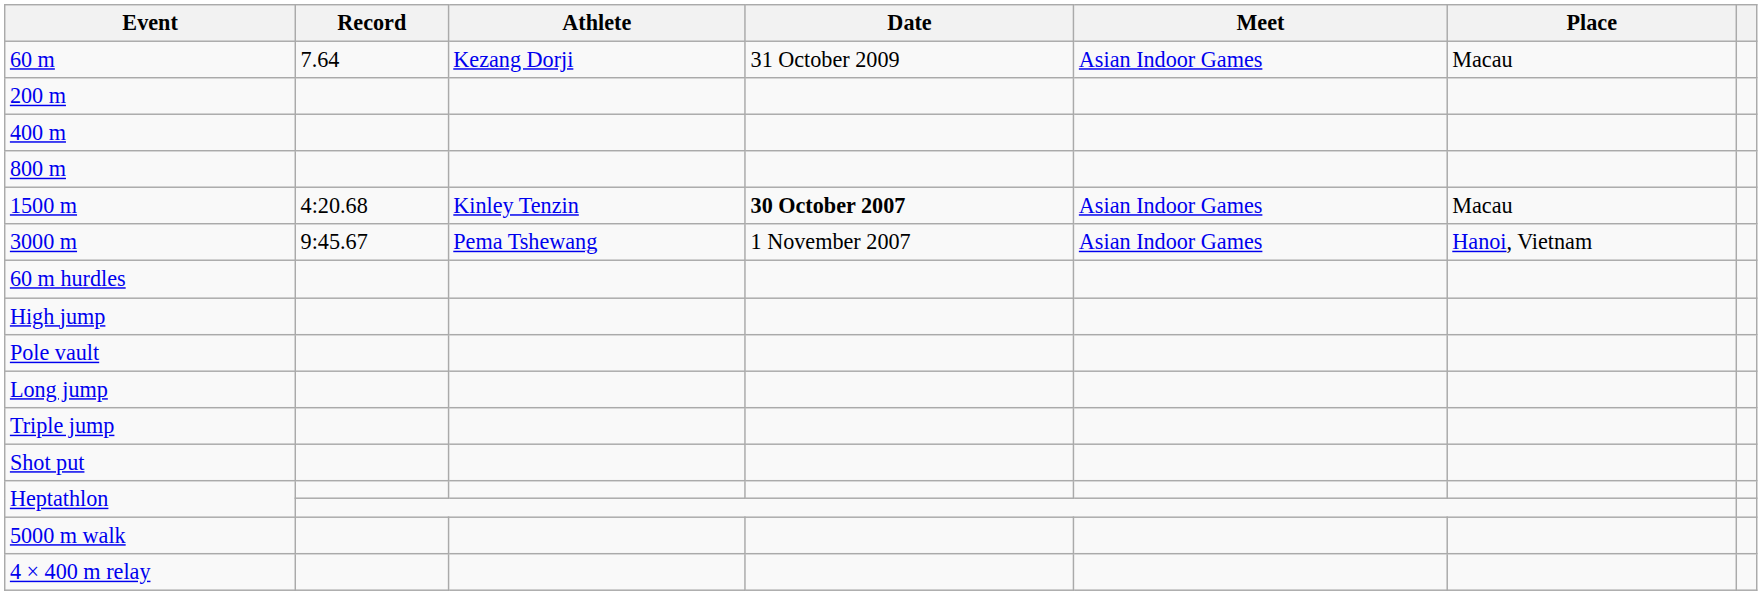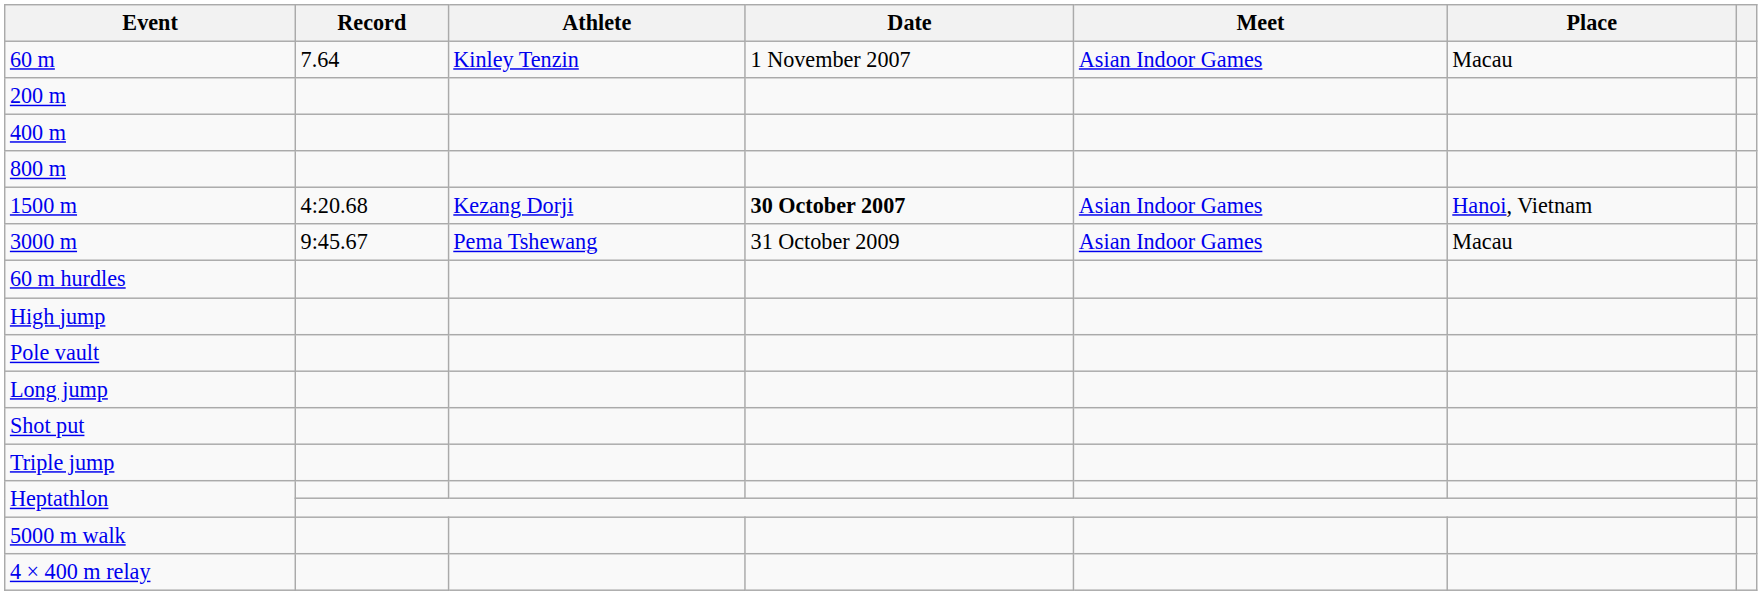60 m | Athlete: Kezang Dorji -> Kinley Tenzin
60 m | Date: 31 October 2009 -> 1 November 2007
1500 m | Athlete: Kinley Tenzin -> Kezang Dorji
1500 m | Place: Macau -> Hanoi, Vietnam
3000 m | Date: 1 November 2007 -> 31 October 2009
3000 m | Place: Hanoi, Vietnam -> Macau
rows swapped: Triple jump <-> Shot put
